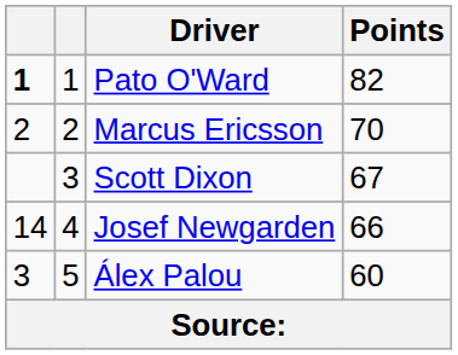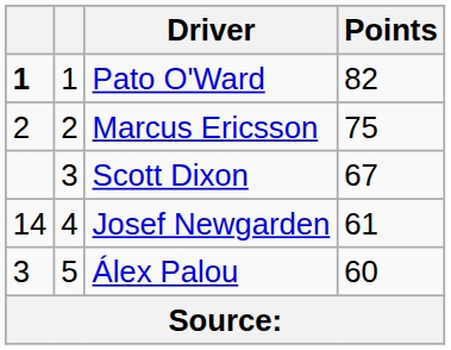Marcus Ericsson | Points: 70 -> 75
Josef Newgarden | Points: 66 -> 61
